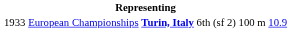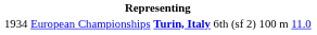European Championships | column 1: 1933 -> 1934
European Championships | column 6: 10.9 -> 11.0
